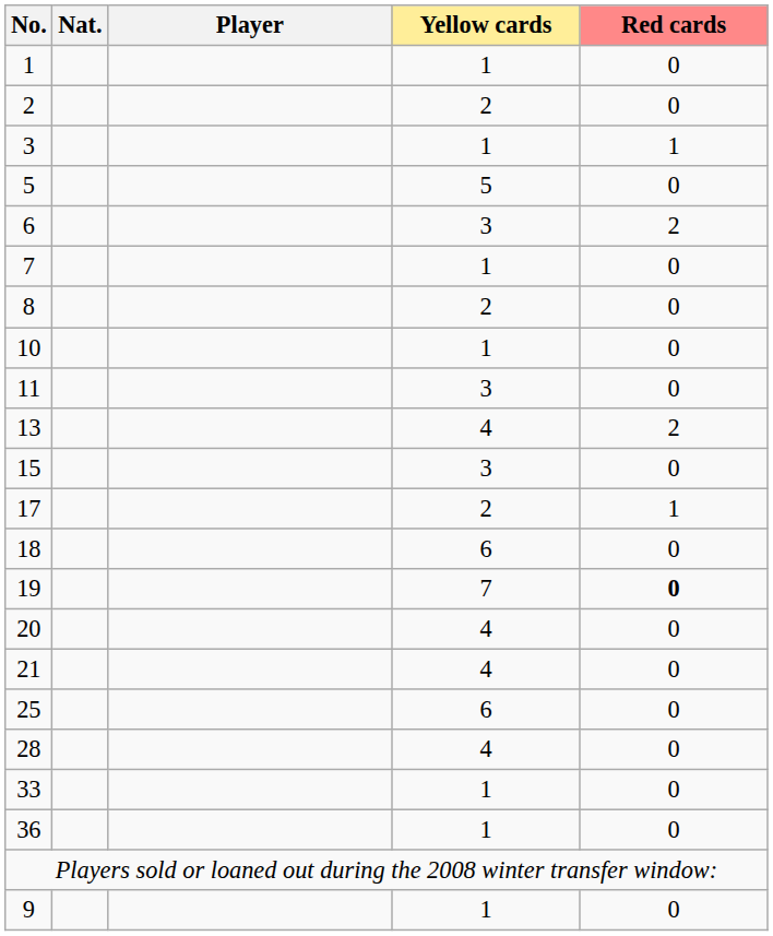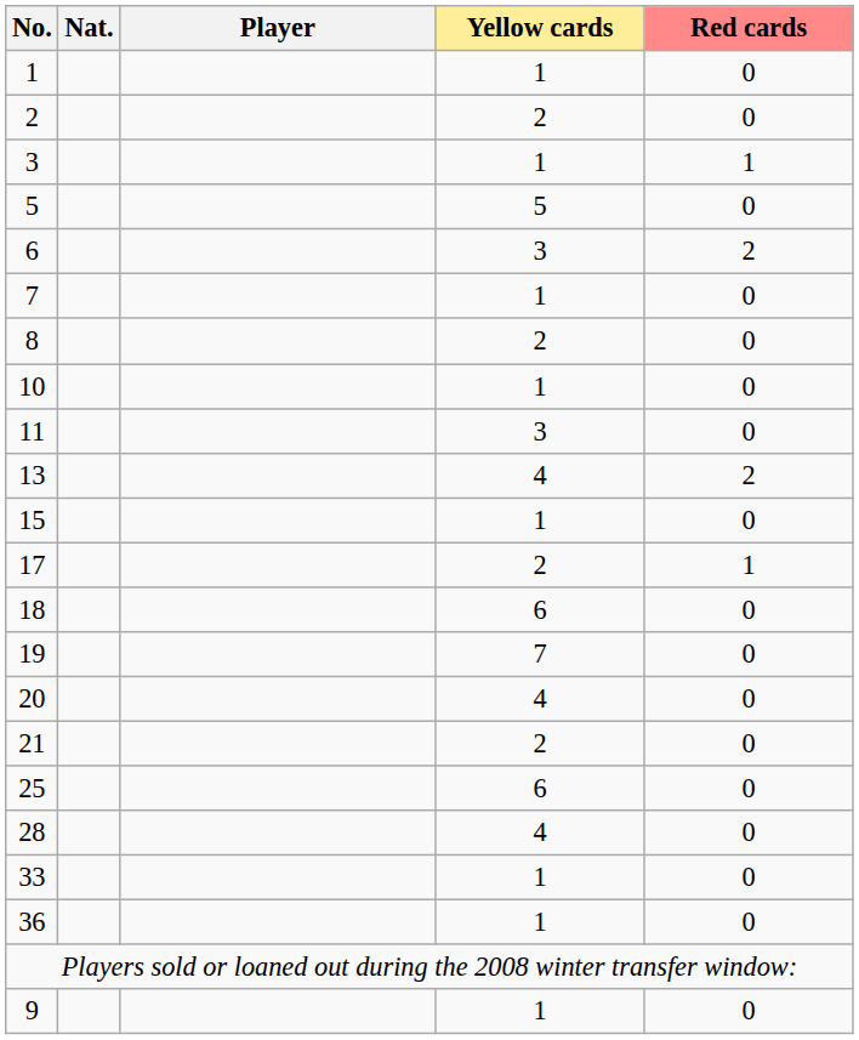15 | Yellow cards: 3 -> 1
19 | Red cards: bold -> normal
21 | Yellow cards: 4 -> 2
